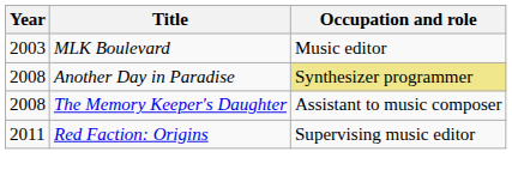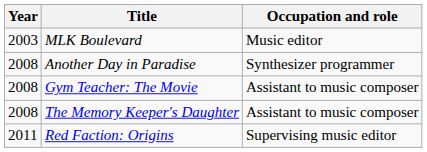Another Day in Paradise | Occupation and role: khaki background -> no background
+ row: 2008 | Gym Teacher: The Movie | Assistant to music composer
